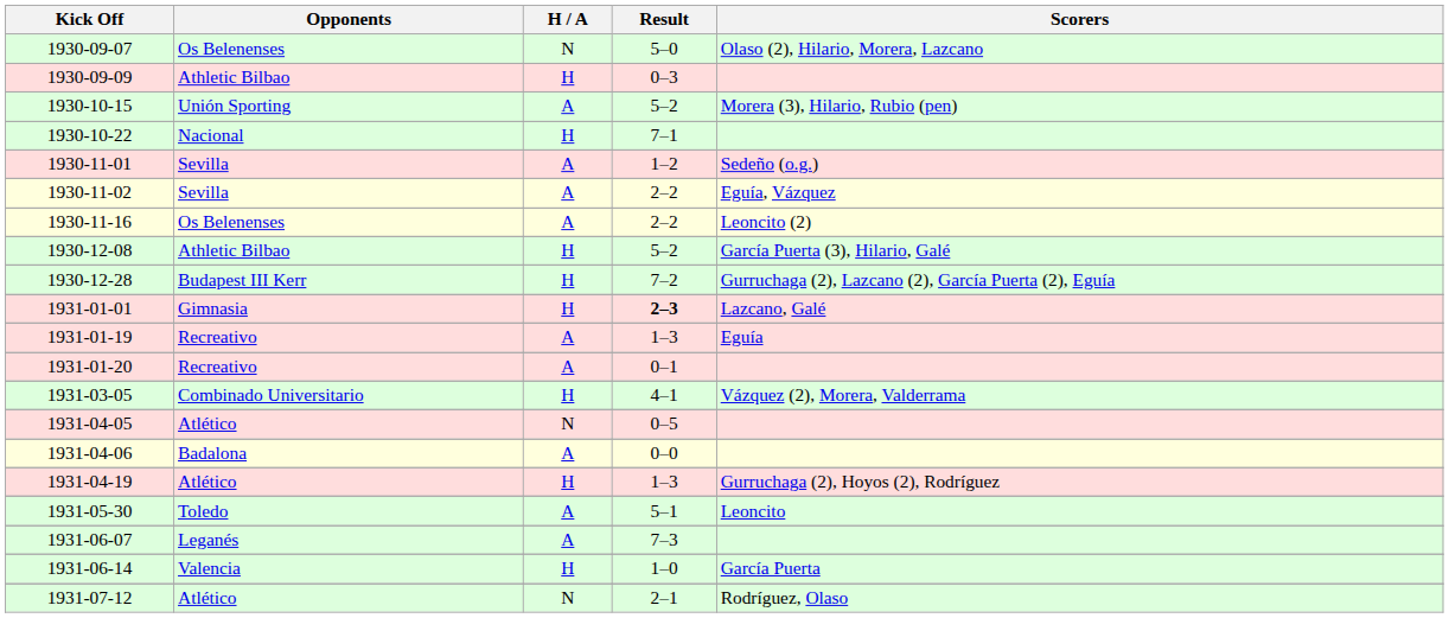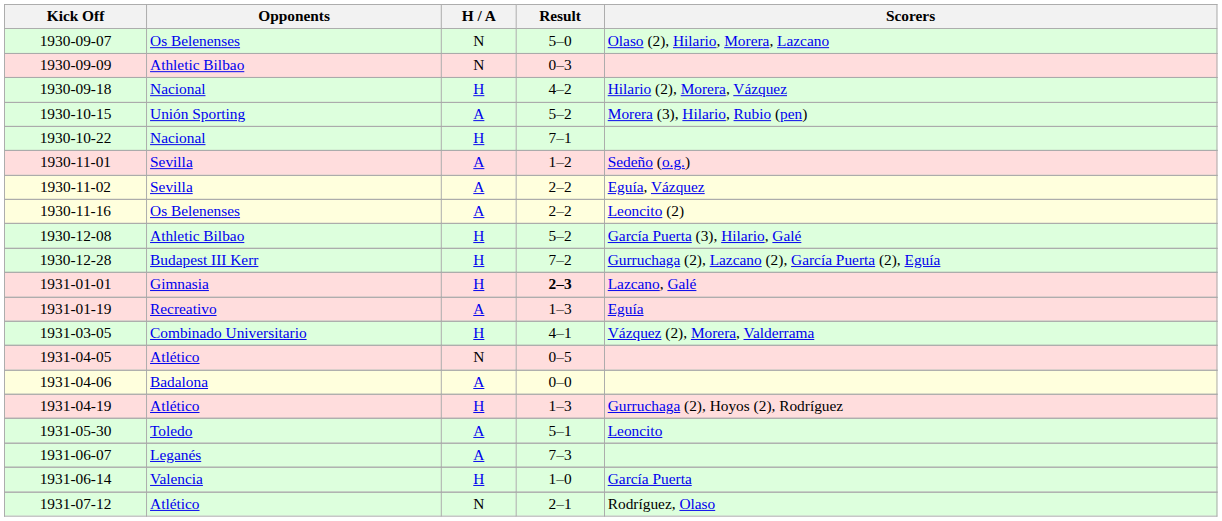1930-09-09 | H / A: H -> N
+ row: 1930-09-18 | Nacional | H | 4–2 | Hilario (2), Morera, Vázquez
- row: 1931-01-20 | Recreativo | A | 0–1
